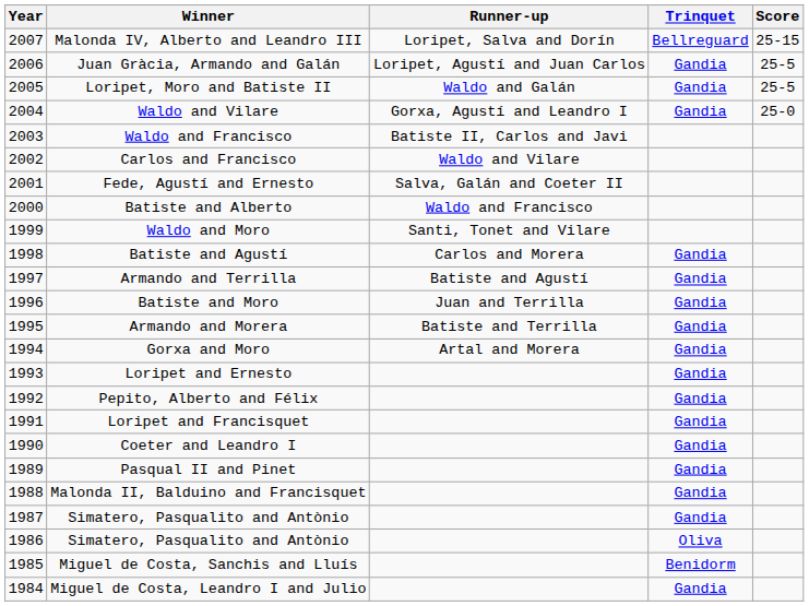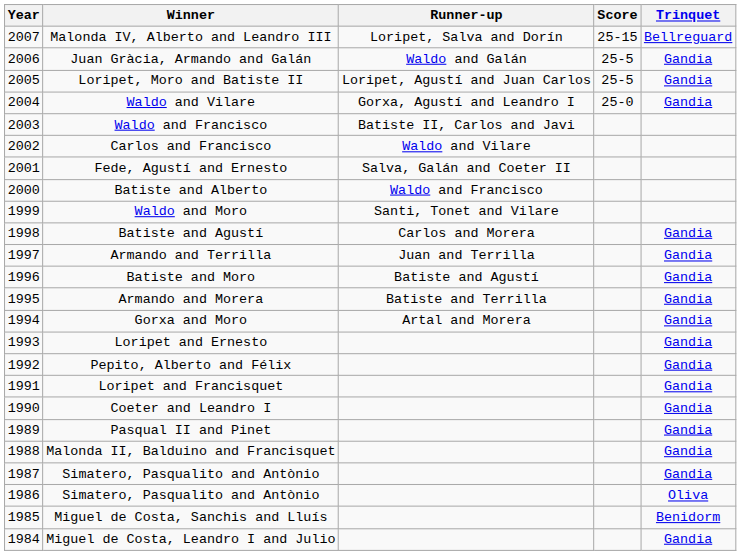columns swapped: Score <-> Trinquet
Juan Gràcia, Armando and Galán | Runner-up: Loripet, Agustí and Juan Carlos -> Waldo and Galán
Loripet, Moro and Batiste II | Runner-up: Waldo and Galán -> Loripet, Agustí and Juan Carlos
Armando and Terrilla | Runner-up: Batiste and Agustí -> Juan and Terrilla
Batiste and Moro | Runner-up: Juan and Terrilla -> Batiste and Agustí
